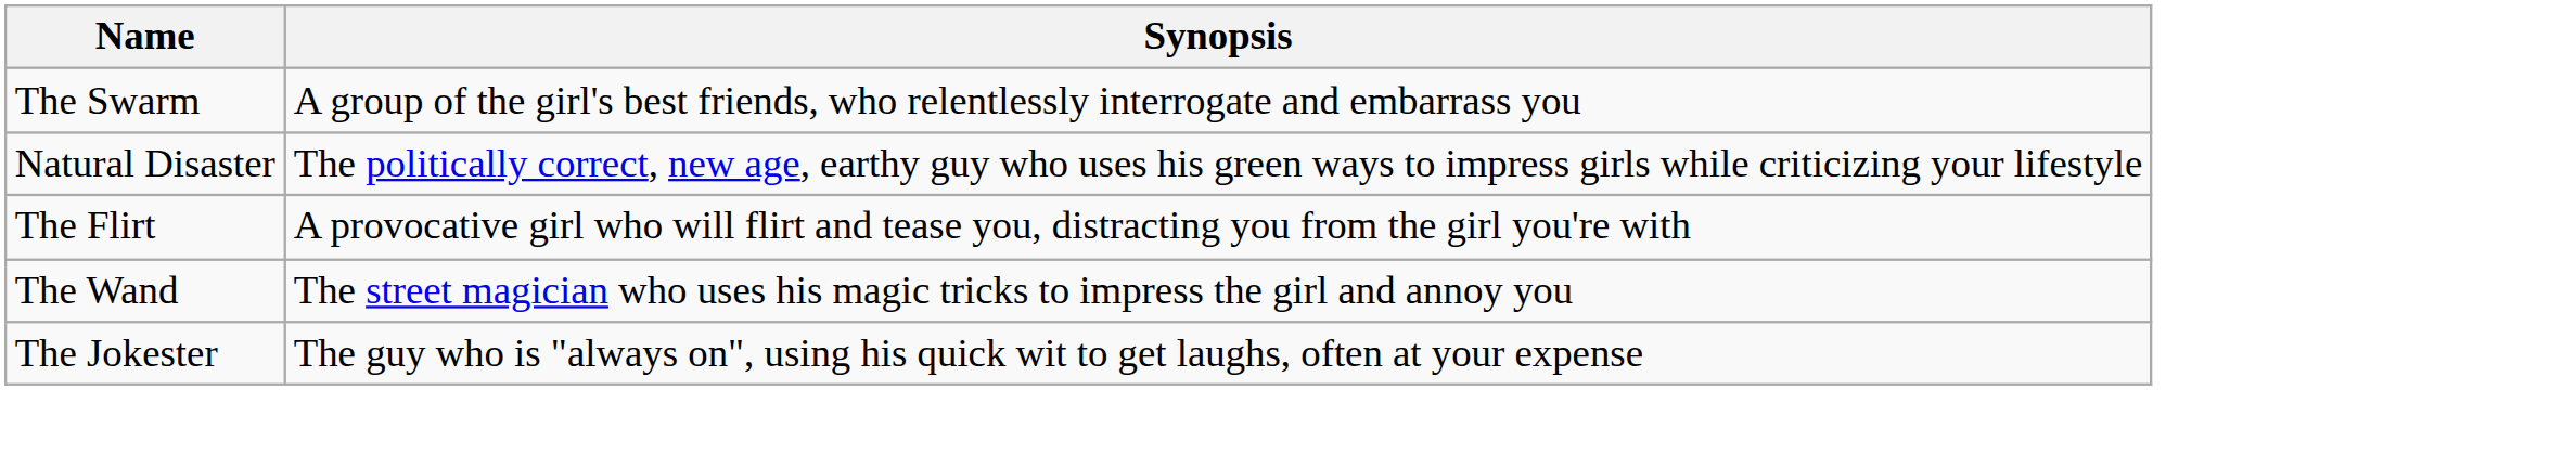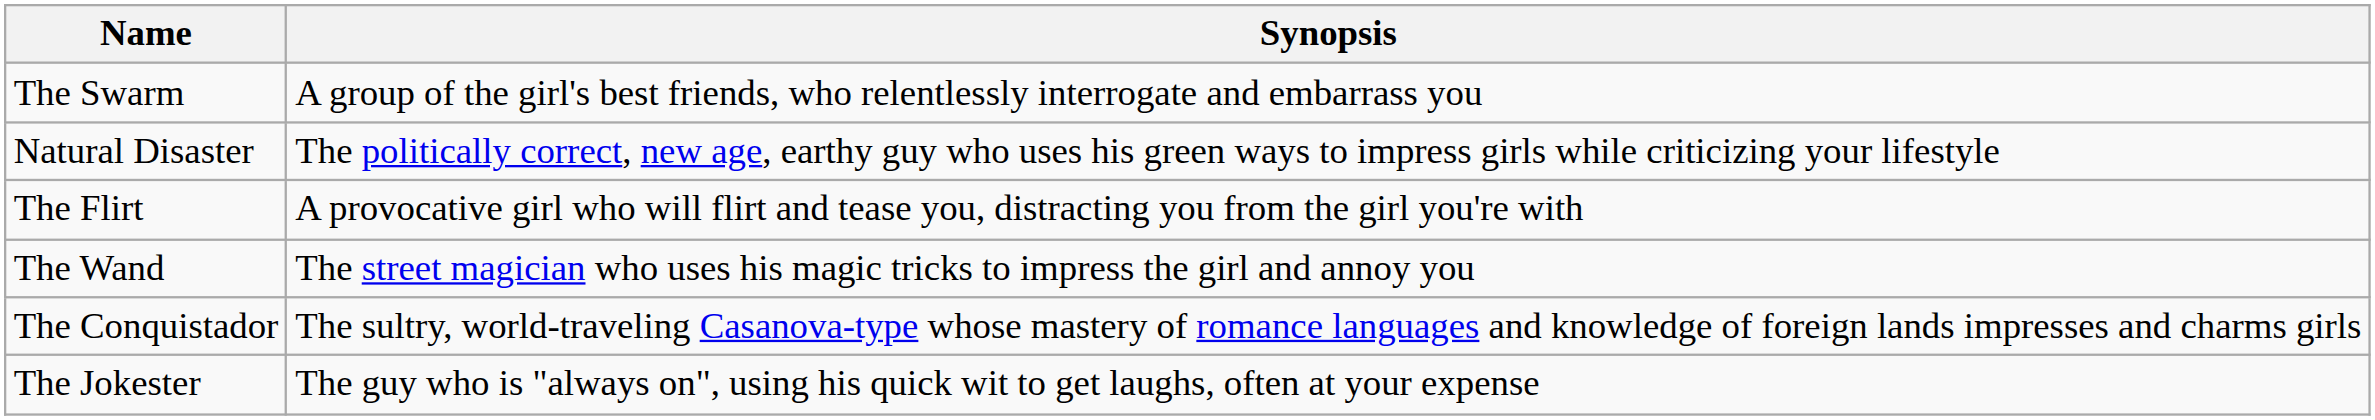+ row: The Conquistador | The sultry, world-traveling Casanova-type whose mastery of romance languages and knowledge of foreign lands impresses and charms girls
